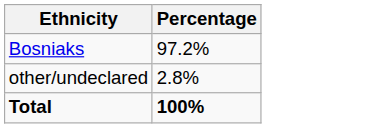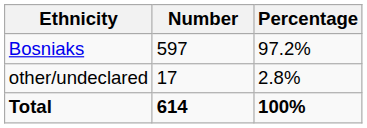+ column: Number | 597 | 17 | 614
